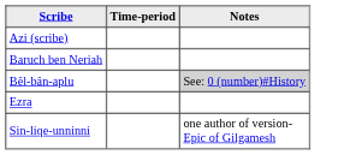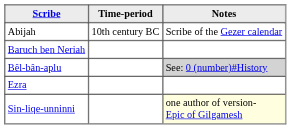+ row: Abijah | 10th century BC | Scribe of the Gezer calendar
- row: Azi (scribe)
Sin-liqe-unninni | Notes: no background -> lightyellow background
